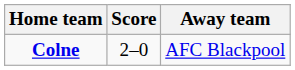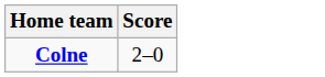- column: Away team | AFC Blackpool
